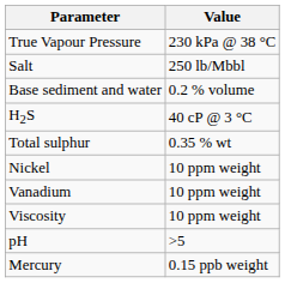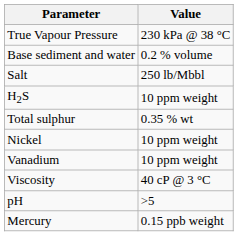rows swapped: Base sediment and water <-> Salt
H2S | Value: 40 cP @ 3 °C -> 10 ppm weight
Viscosity | Value: 10 ppm weight -> 40 cP @ 3 °C
